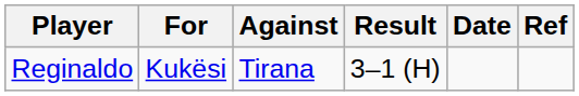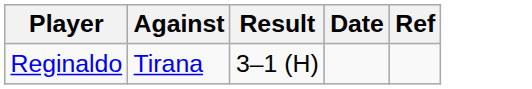- column: For | Kukësi
